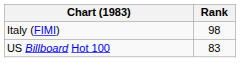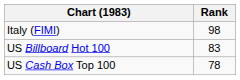+ row: US Cash Box Top 100 | 78
